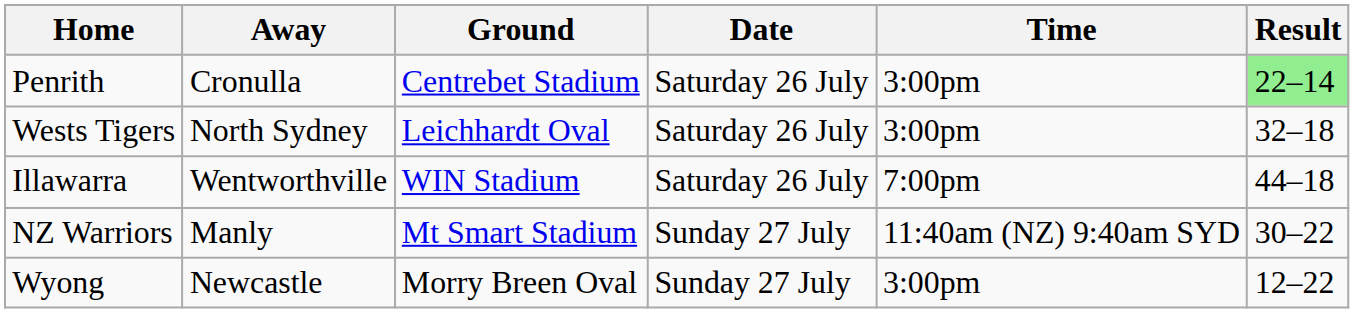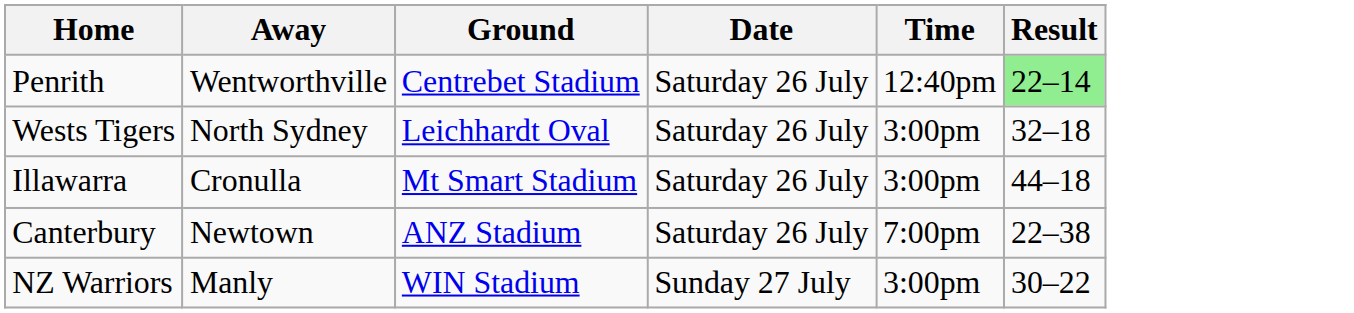Penrith | Away: Cronulla -> Wentworthville
Penrith | Time: 3:00pm -> 12:40pm
Illawarra | Away: Wentworthville -> Cronulla
Illawarra | Ground: WIN Stadium -> Mt Smart Stadium
Illawarra | Time: 7:00pm -> 3:00pm
+ row: Canterbury | Newtown | ANZ Stadium | Saturday 26 July | 7:00pm | 22–38
NZ Warriors | Ground: Mt Smart Stadium -> WIN Stadium
NZ Warriors | Time: 11:40am (NZ) 9:40am SYD -> 3:00pm
- row: Wyong | Newcastle | Morry Breen Oval | Sunday 27 July | 3:00pm | 12–22
